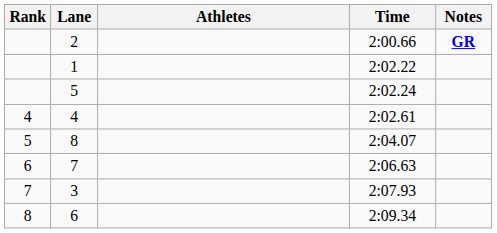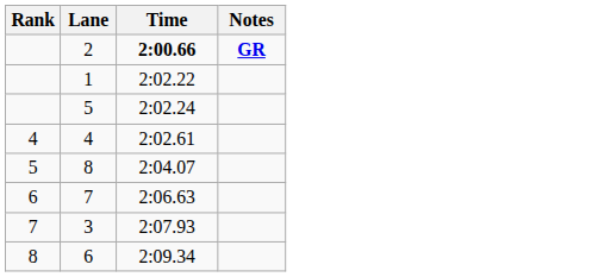- column: Athletes
2 | Time: normal -> bold
